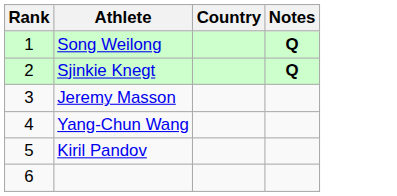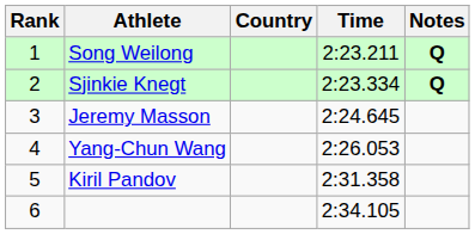+ column: Time | 2:23.211 | 2:23.334 | 2:24.645 | 2:26.053 | 2:31.358 | 2:34.105
